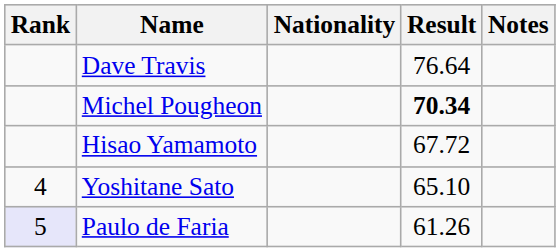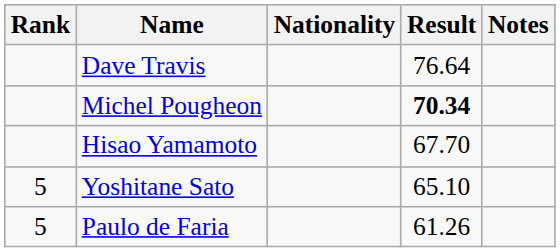Hisao Yamamoto | Result: 67.72 -> 67.70
Yoshitane Sato | Rank: 4 -> 5
Paulo de Faria | Rank: lavender background -> no background
